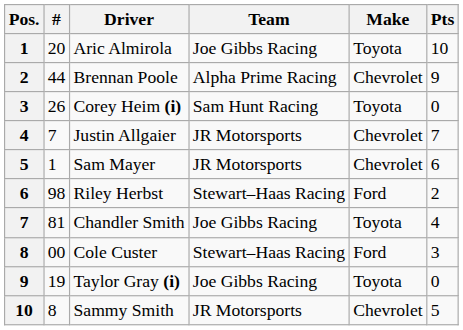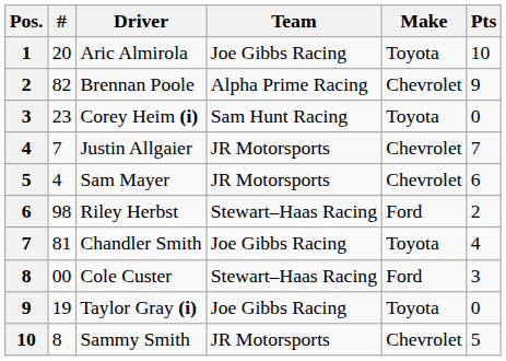Brennan Poole | #: 44 -> 82
Corey Heim (i) | #: 26 -> 23
Sam Mayer | #: 1 -> 4
